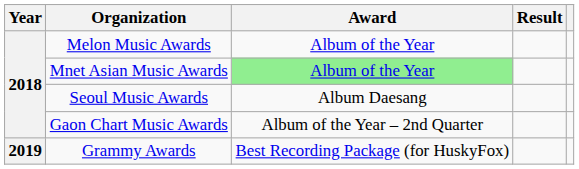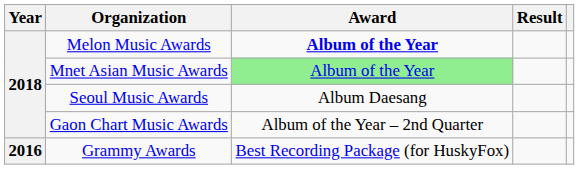Melon Music Awards | Award: normal -> bold
Grammy Awards | Year: 2019 -> 2016
